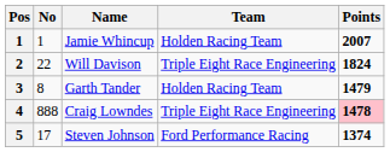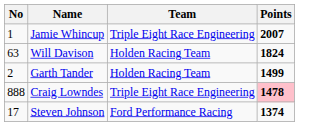- column: Pos | 1 | 2 | 3 | 4 | 5
Jamie Whincup | Team: Holden Racing Team -> Triple Eight Race Engineering
Will Davison | No: 22 -> 63
Will Davison | Team: Triple Eight Race Engineering -> Holden Racing Team
Garth Tander | No: 8 -> 2
Garth Tander | Points: 1479 -> 1499
